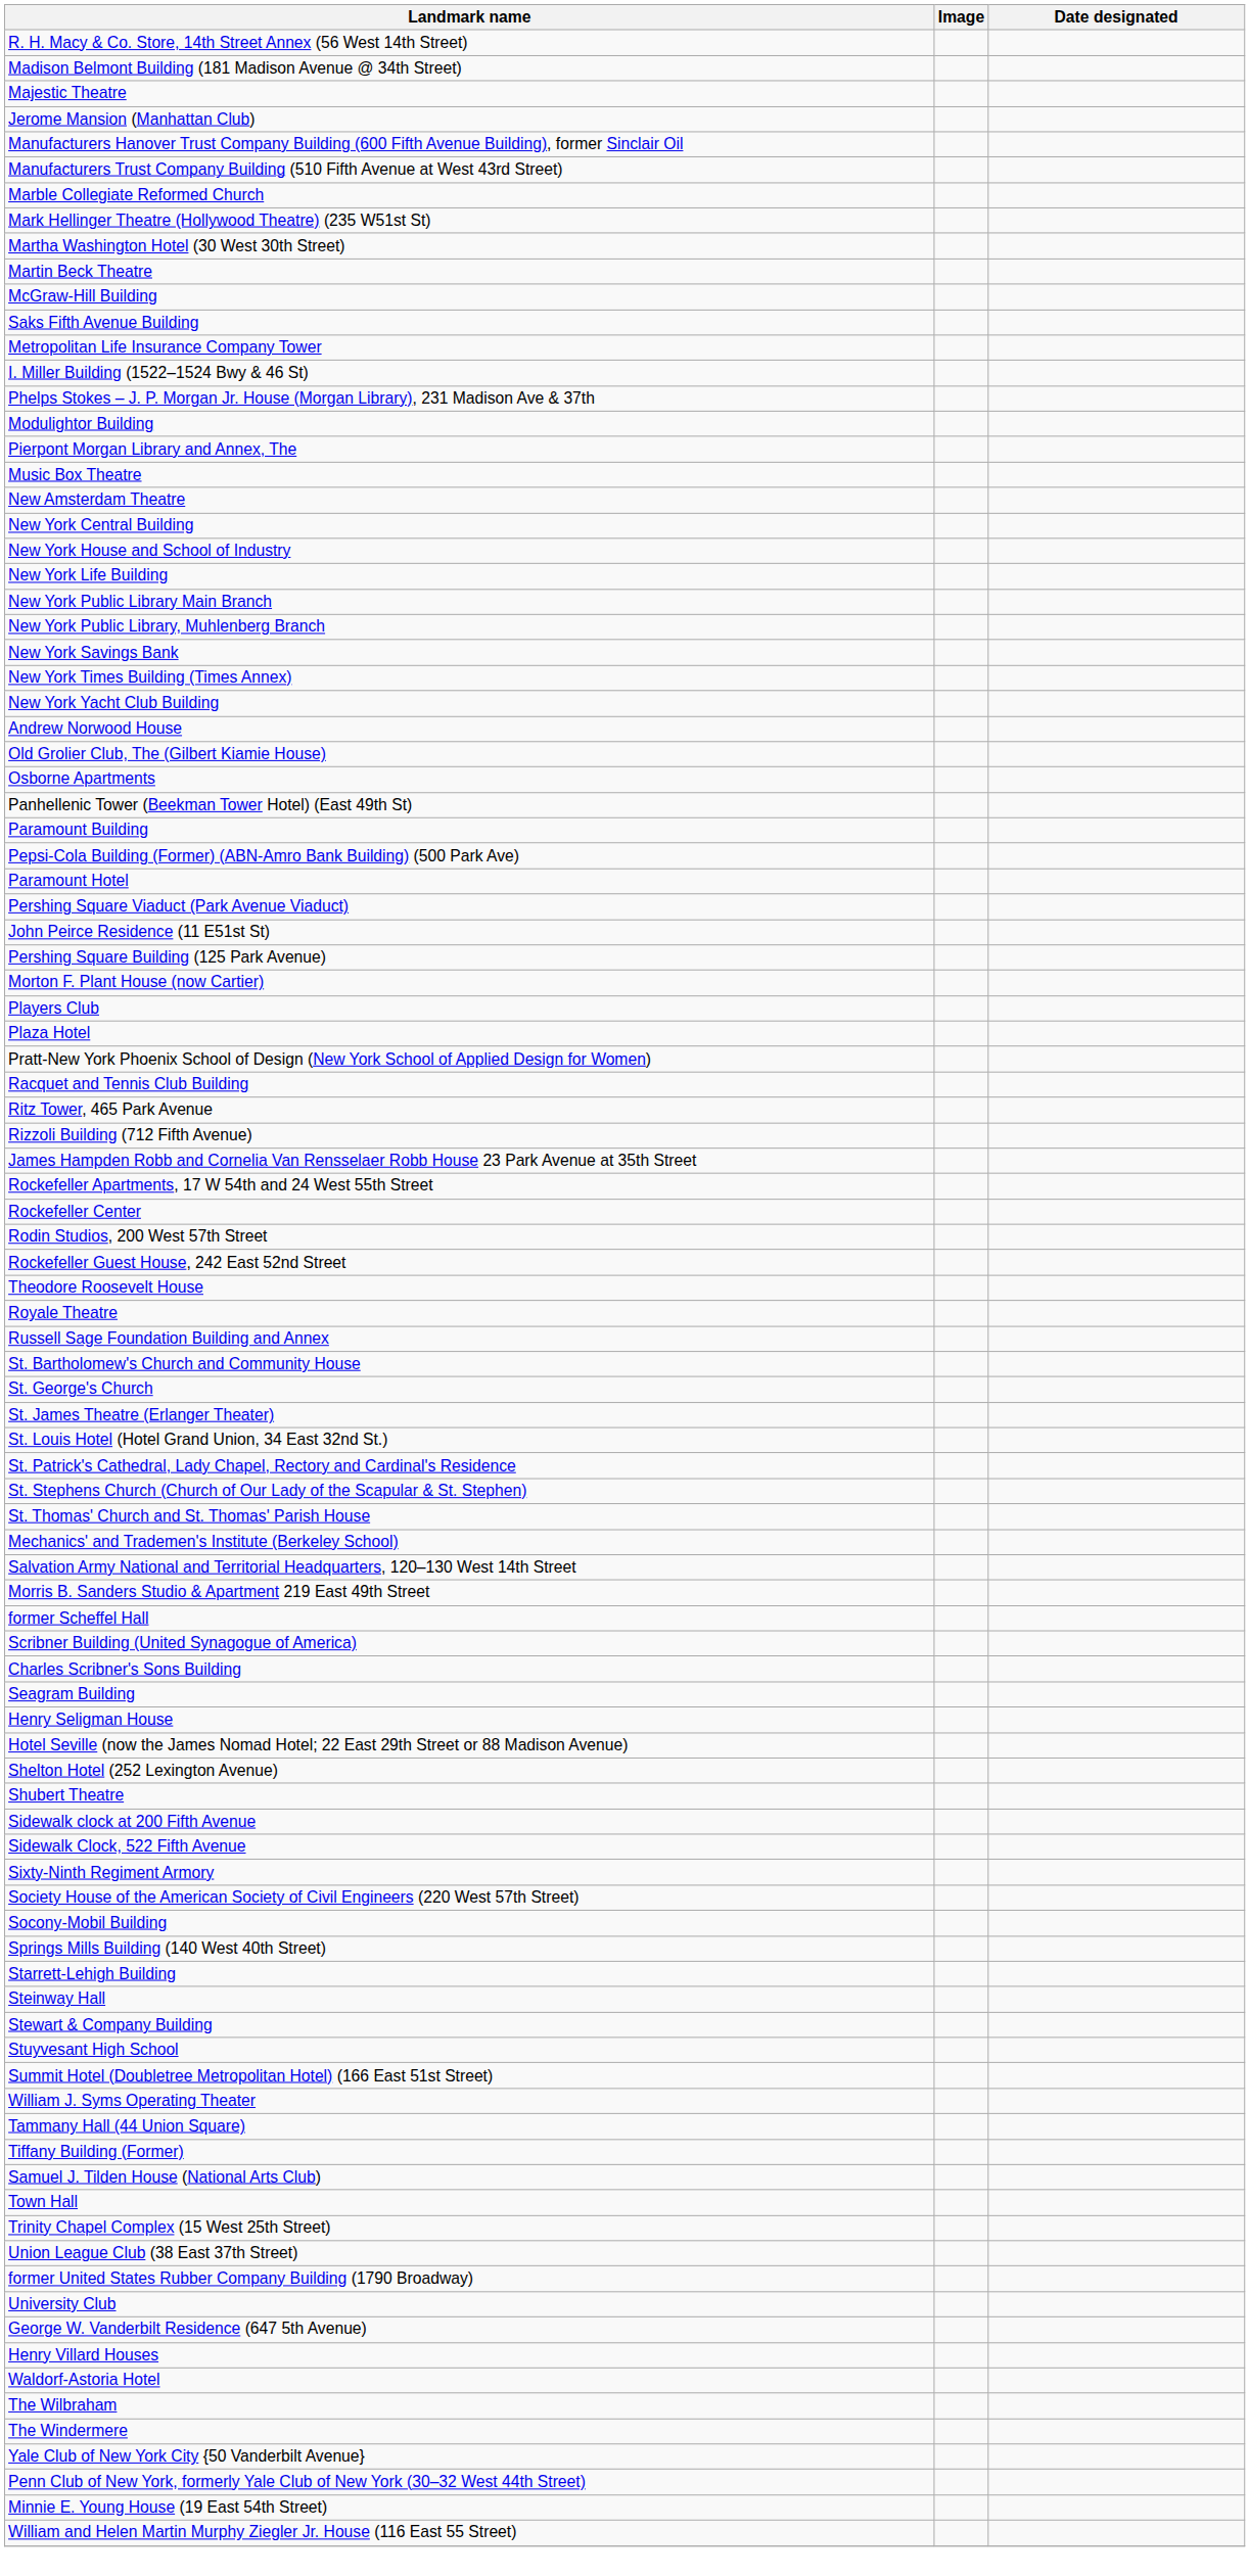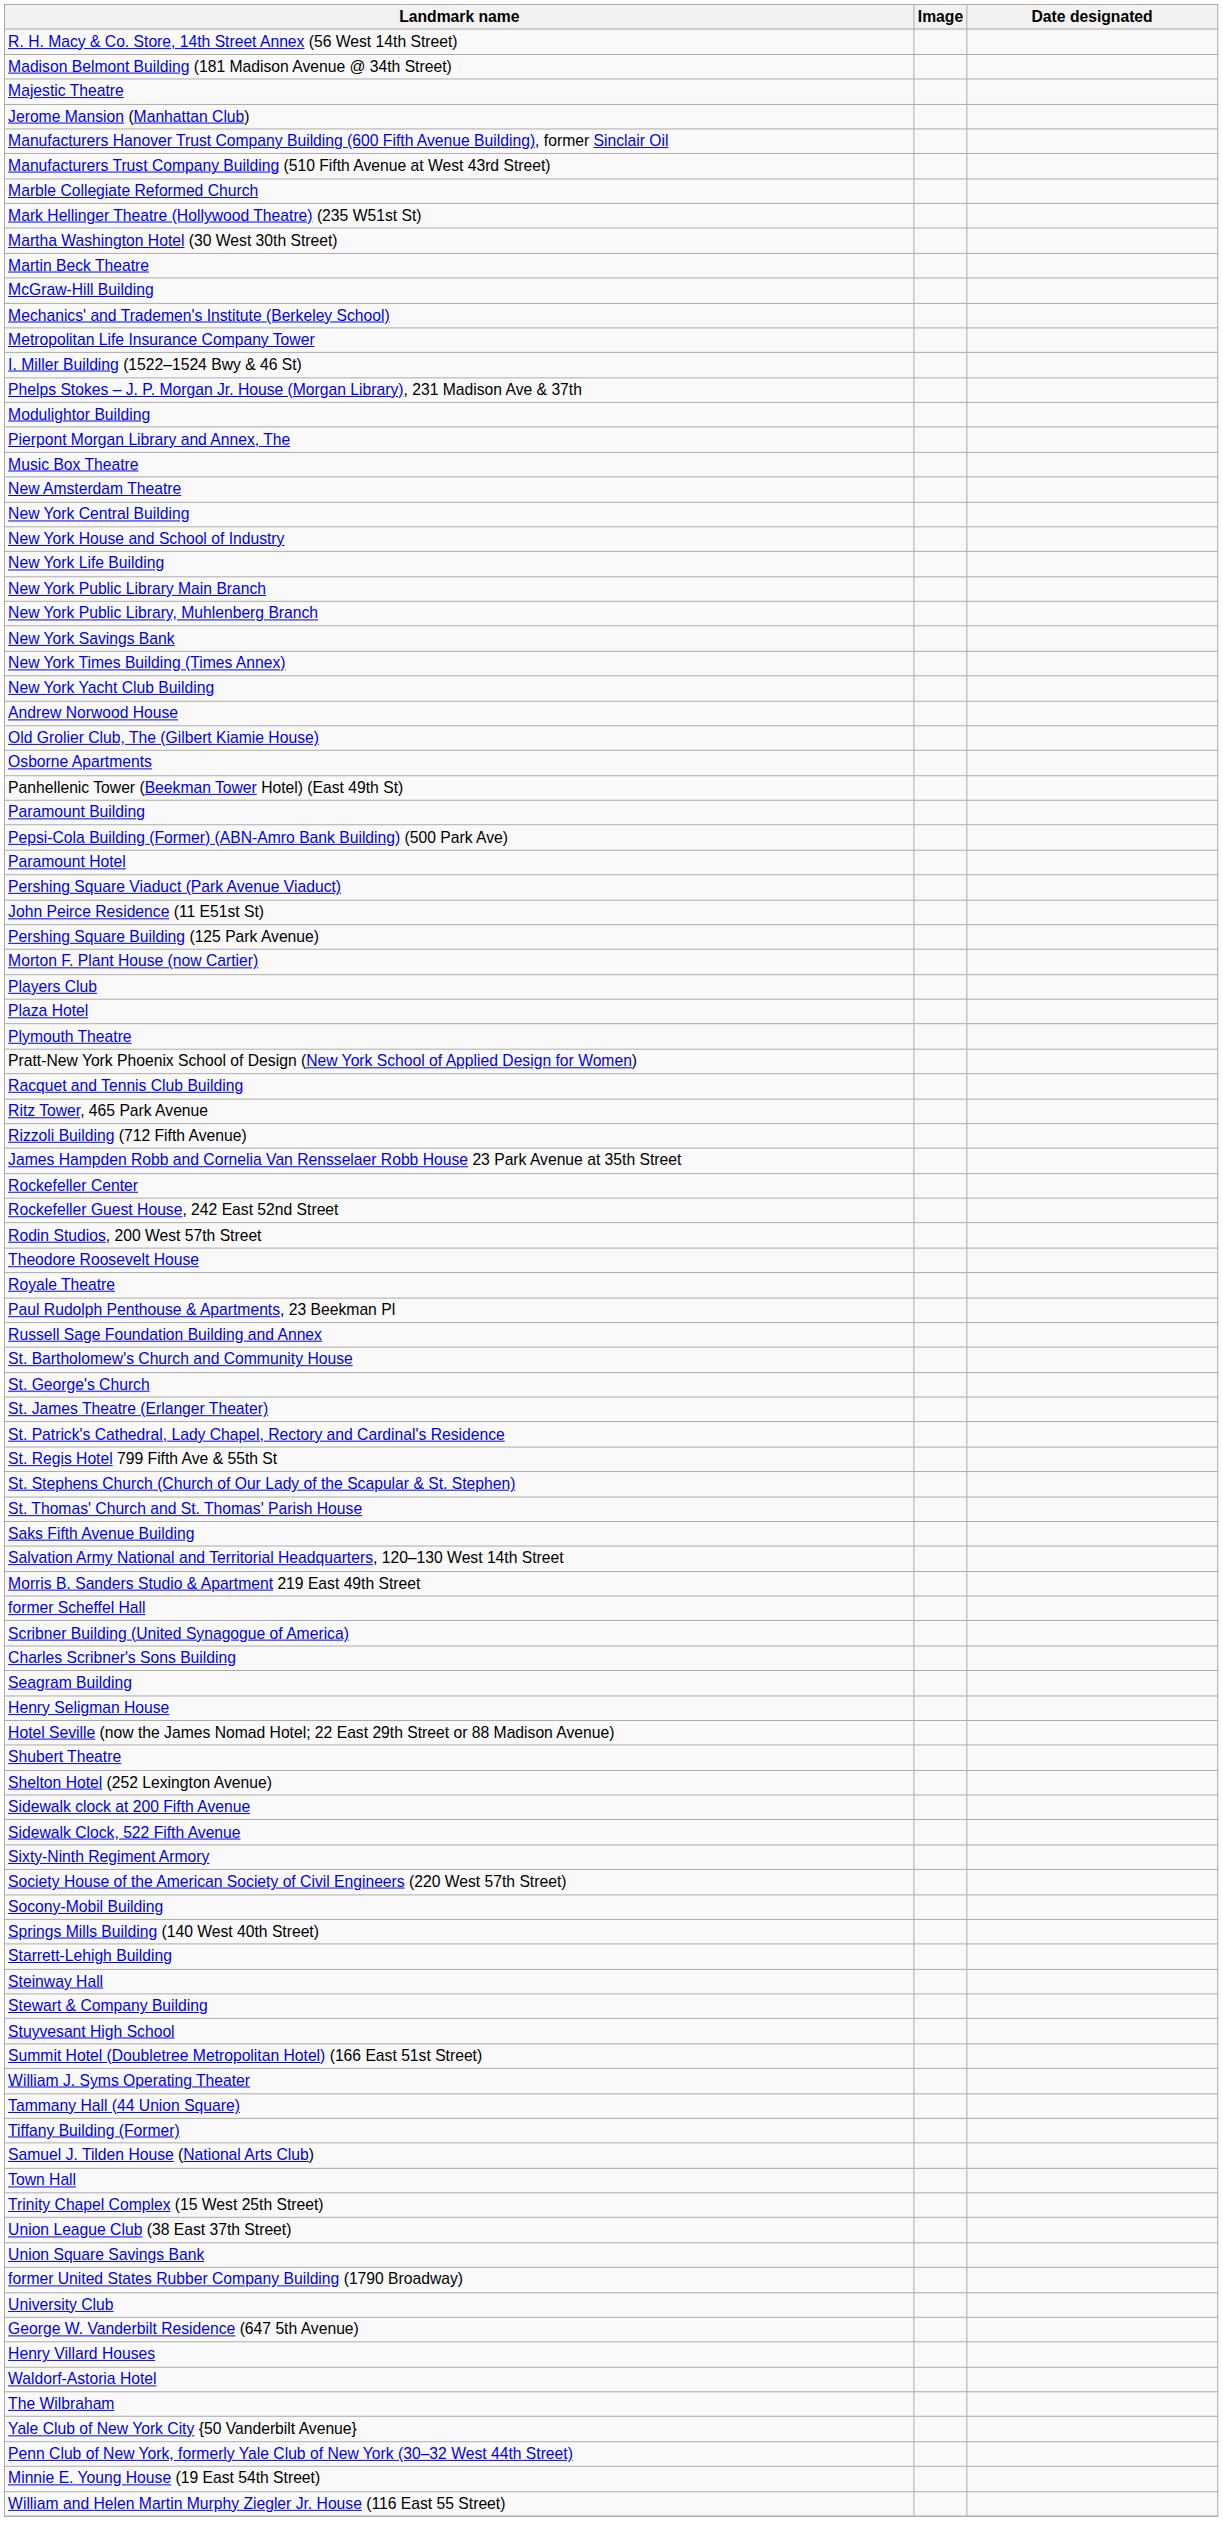rows swapped: Mechanics' and Trademen's Institute (Berkeley School) <-> Saks Fifth Avenue Building
+ row: Plymouth Theatre
- row: Rockefeller Apartments, 17 W 54th and 24 West 55th Street
rows swapped: Rockefeller Guest House, 242 East 52nd Street <-> Rodin Studios, 200 West 57th Street
+ row: Paul Rudolph Penthouse & Apartments, 23 Beekman Pl
- row: St. Louis Hotel (Hotel Grand Union, 34 East 32nd St.)
+ row: St. Regis Hotel 799 Fifth Ave & 55th St
rows swapped: Shelton Hotel (252 Lexington Avenue) <-> Shubert Theatre
+ row: Union Square Savings Bank
- row: The Windermere
